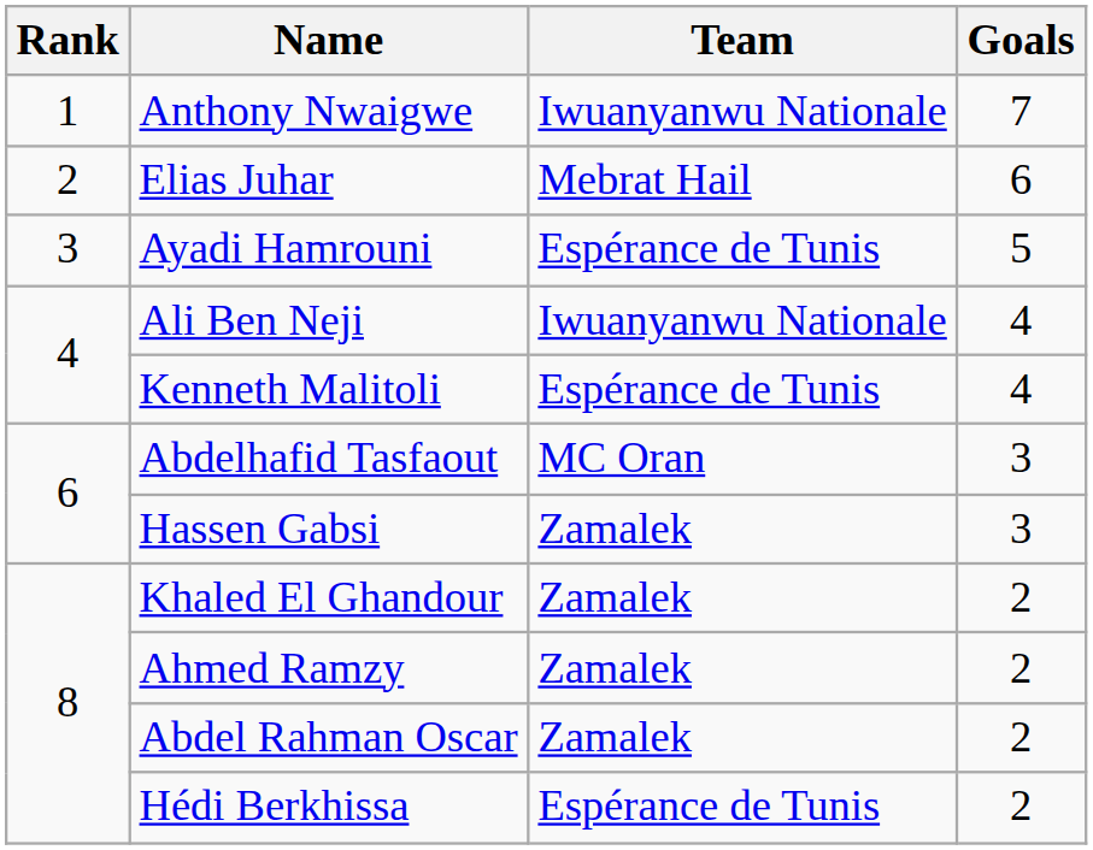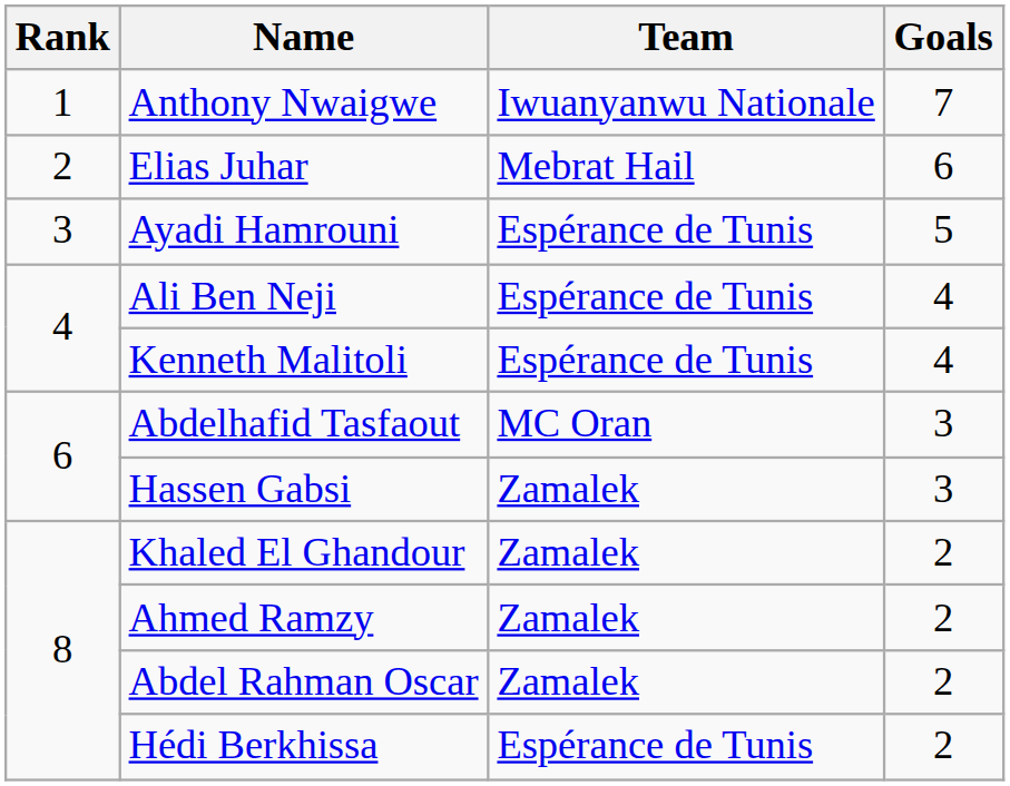Ali Ben Neji | Team: Iwuanyanwu Nationale -> Espérance de Tunis
